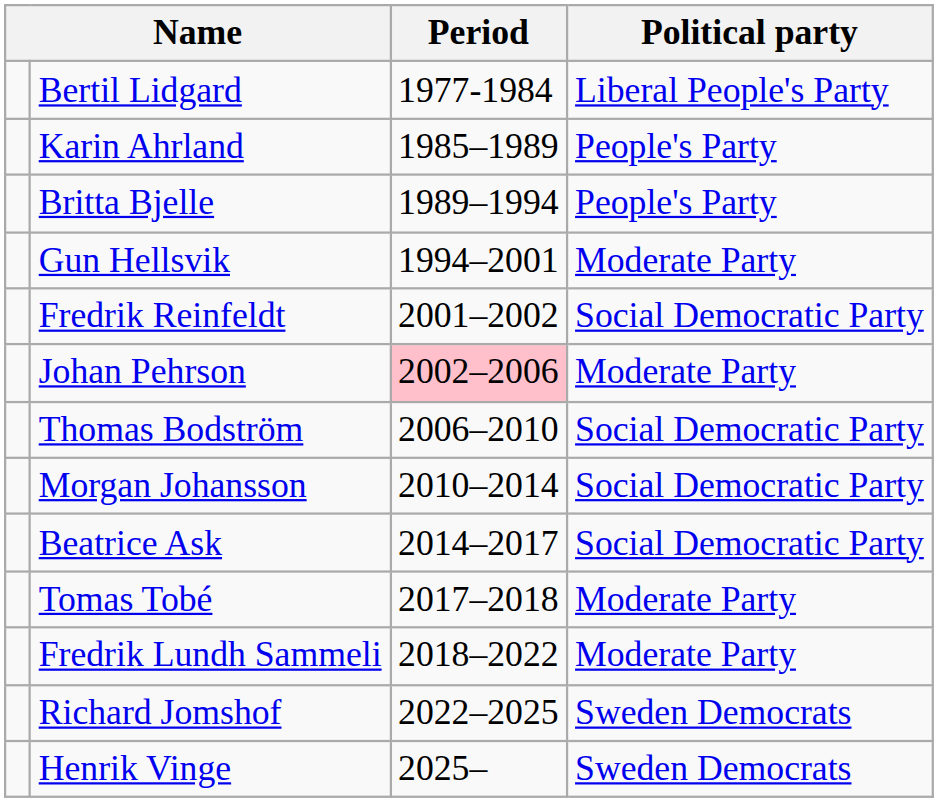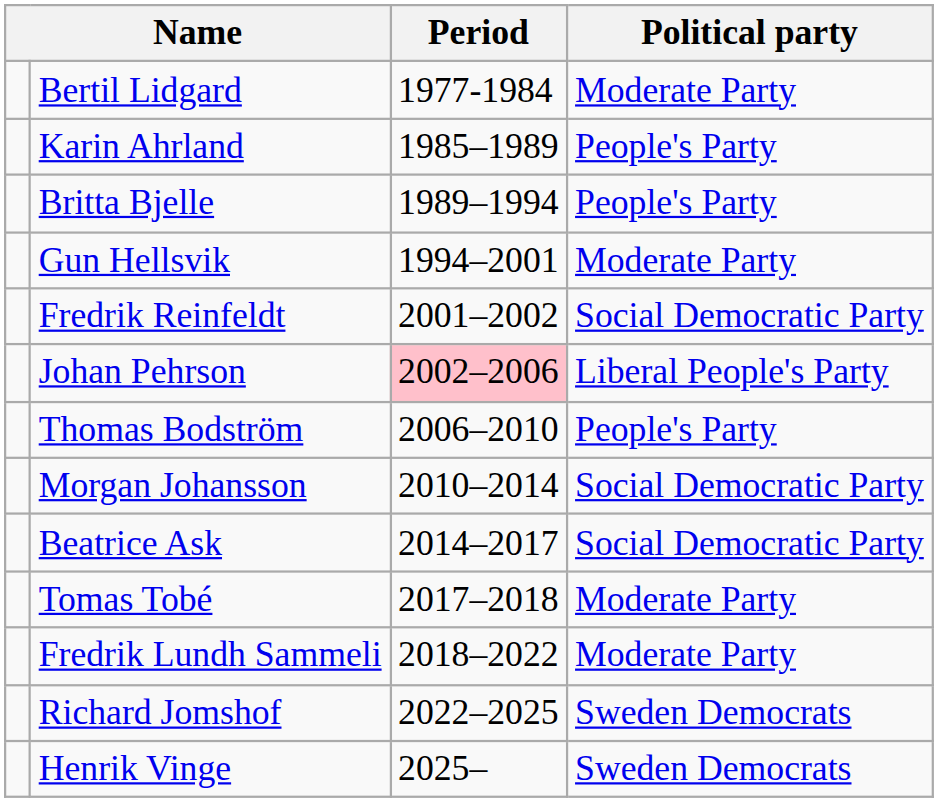Bertil Lidgard | Political party: Liberal People's Party -> Moderate Party
Johan Pehrson | Political party: Moderate Party -> Liberal People's Party
Thomas Bodström | Political party: Social Democratic Party -> People's Party
